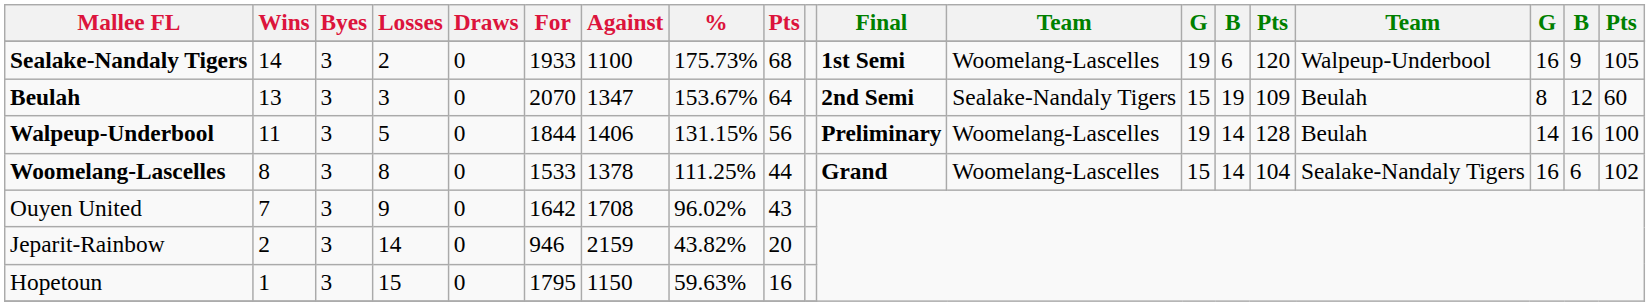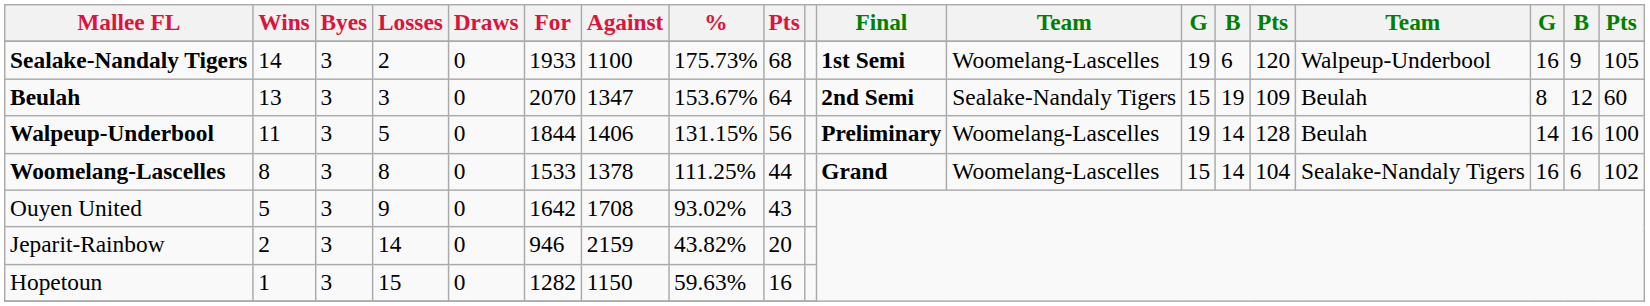Ouyen United | Wins: 7 -> 5
Ouyen United | %: 96.02% -> 93.02%
Hopetoun | For: 1795 -> 1282
